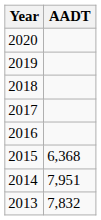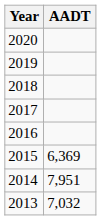2015 | AADT: 6,368 -> 6,369
2013 | AADT: 7,832 -> 7,032
